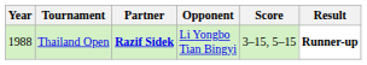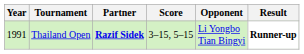columns swapped: Opponent <-> Score
Thailand Open | Year: 1988 -> 1991
